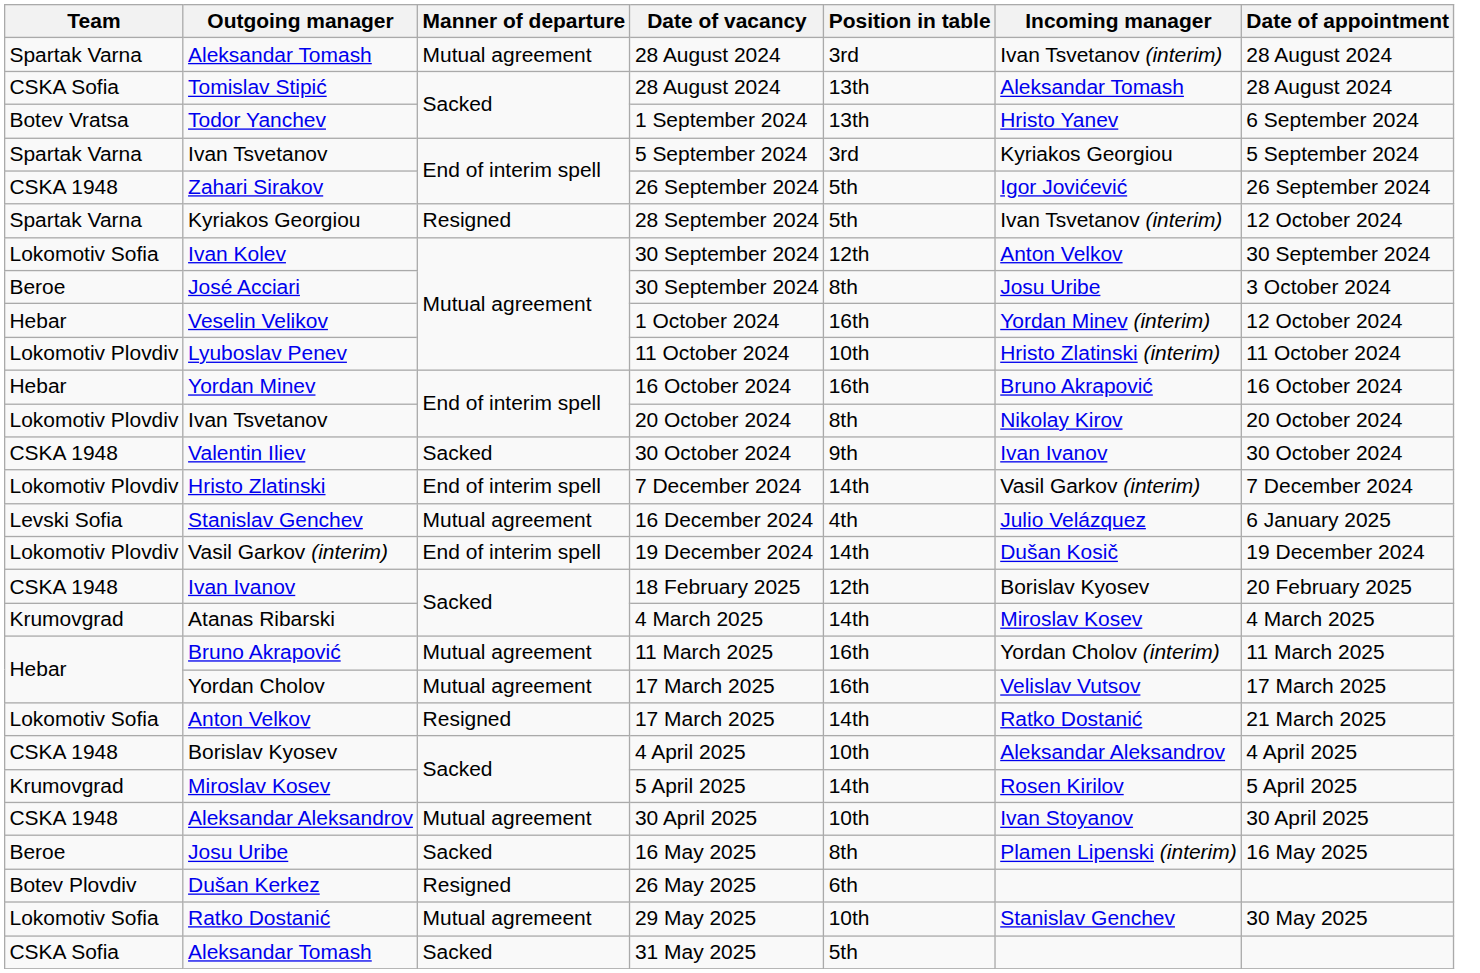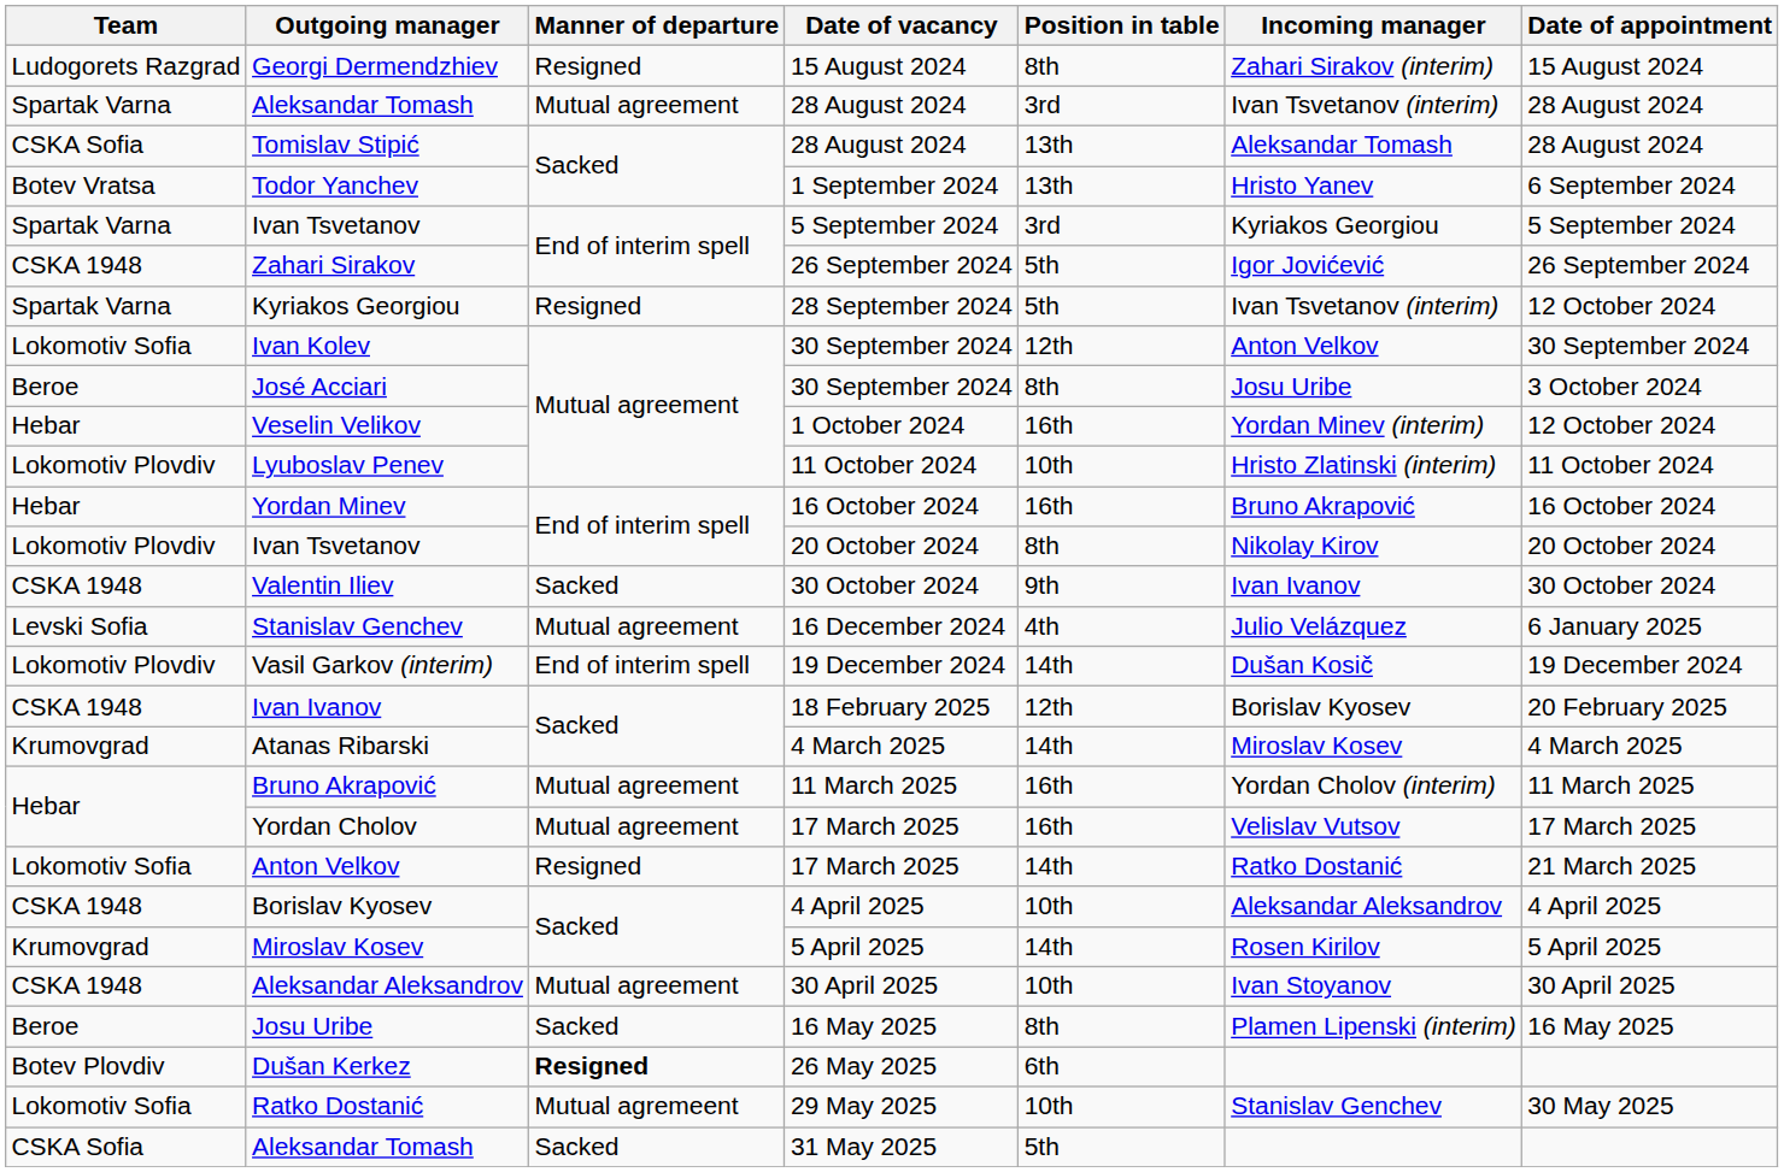+ row: Ludogorets Razgrad | Georgi Dermendzhiev | Resigned | 15 August 2024 | 8th | Zahari Sirakov (interim) | 15 August 2024
- row: Lokomotiv Plovdiv | Hristo Zlatinski | End of interim spell | 7 December 2024 | 14th | Vasil Garkov (interim) | 7 December 2024
Dušan Kerkez | Manner of departure: normal -> bold
